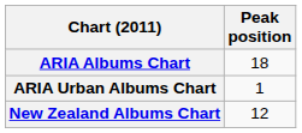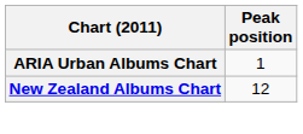- row: ARIA Albums Chart | 18
